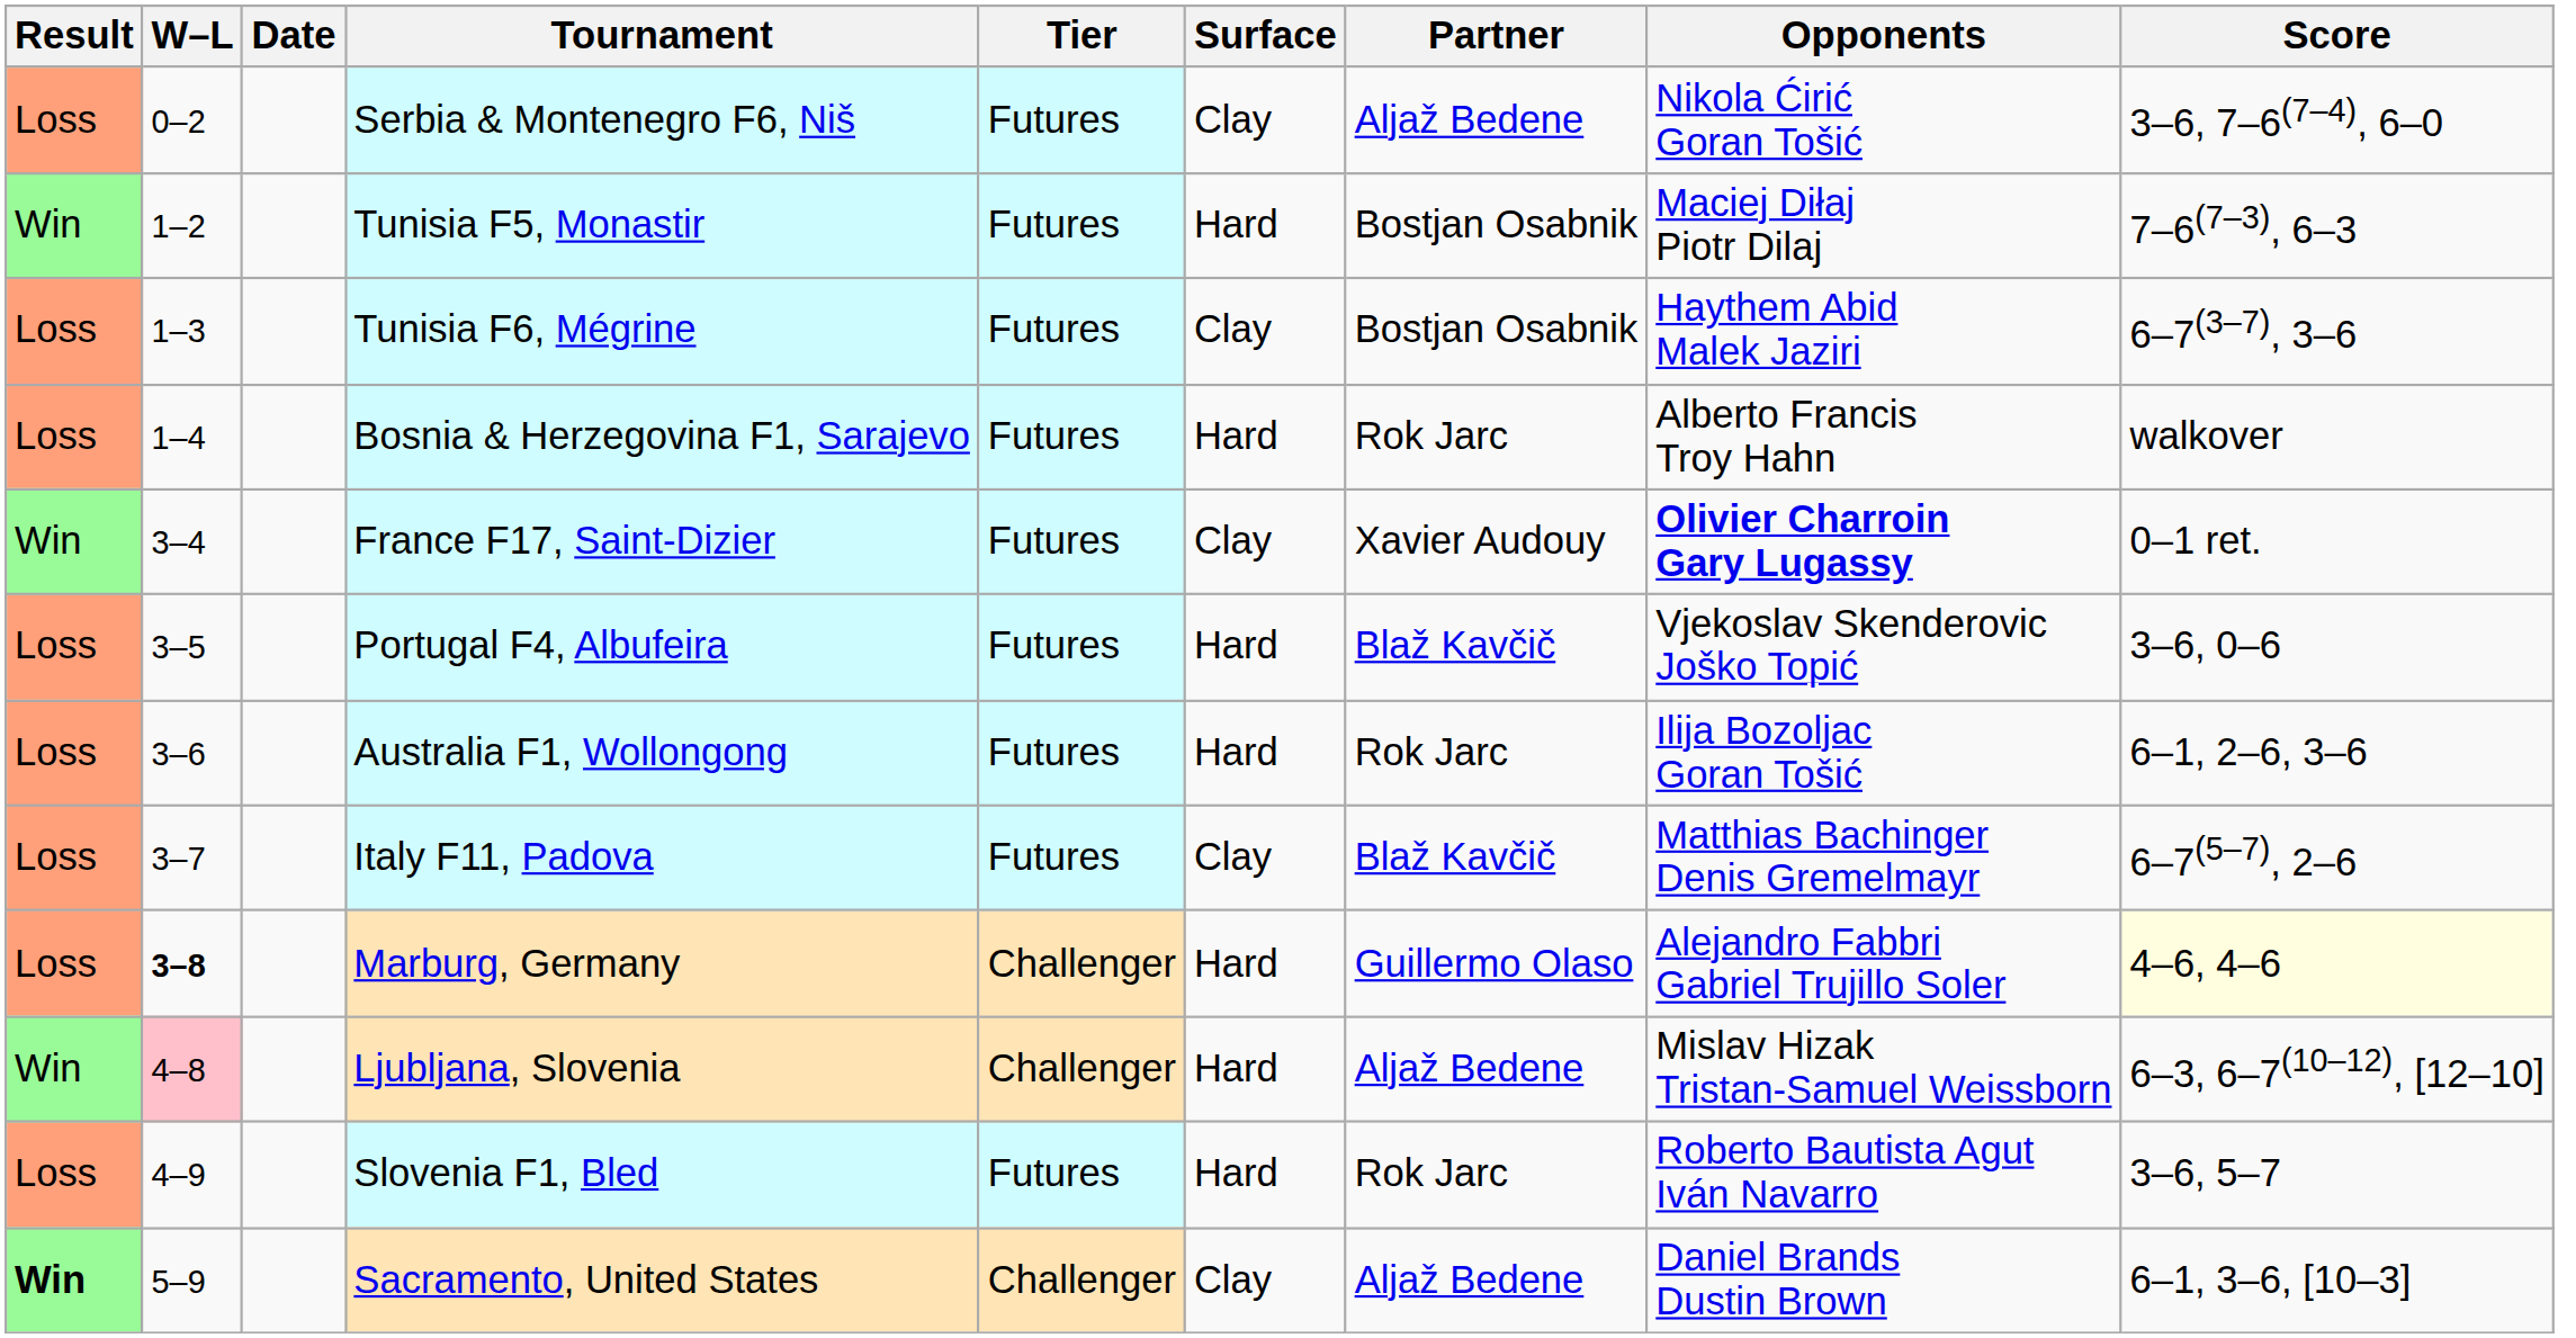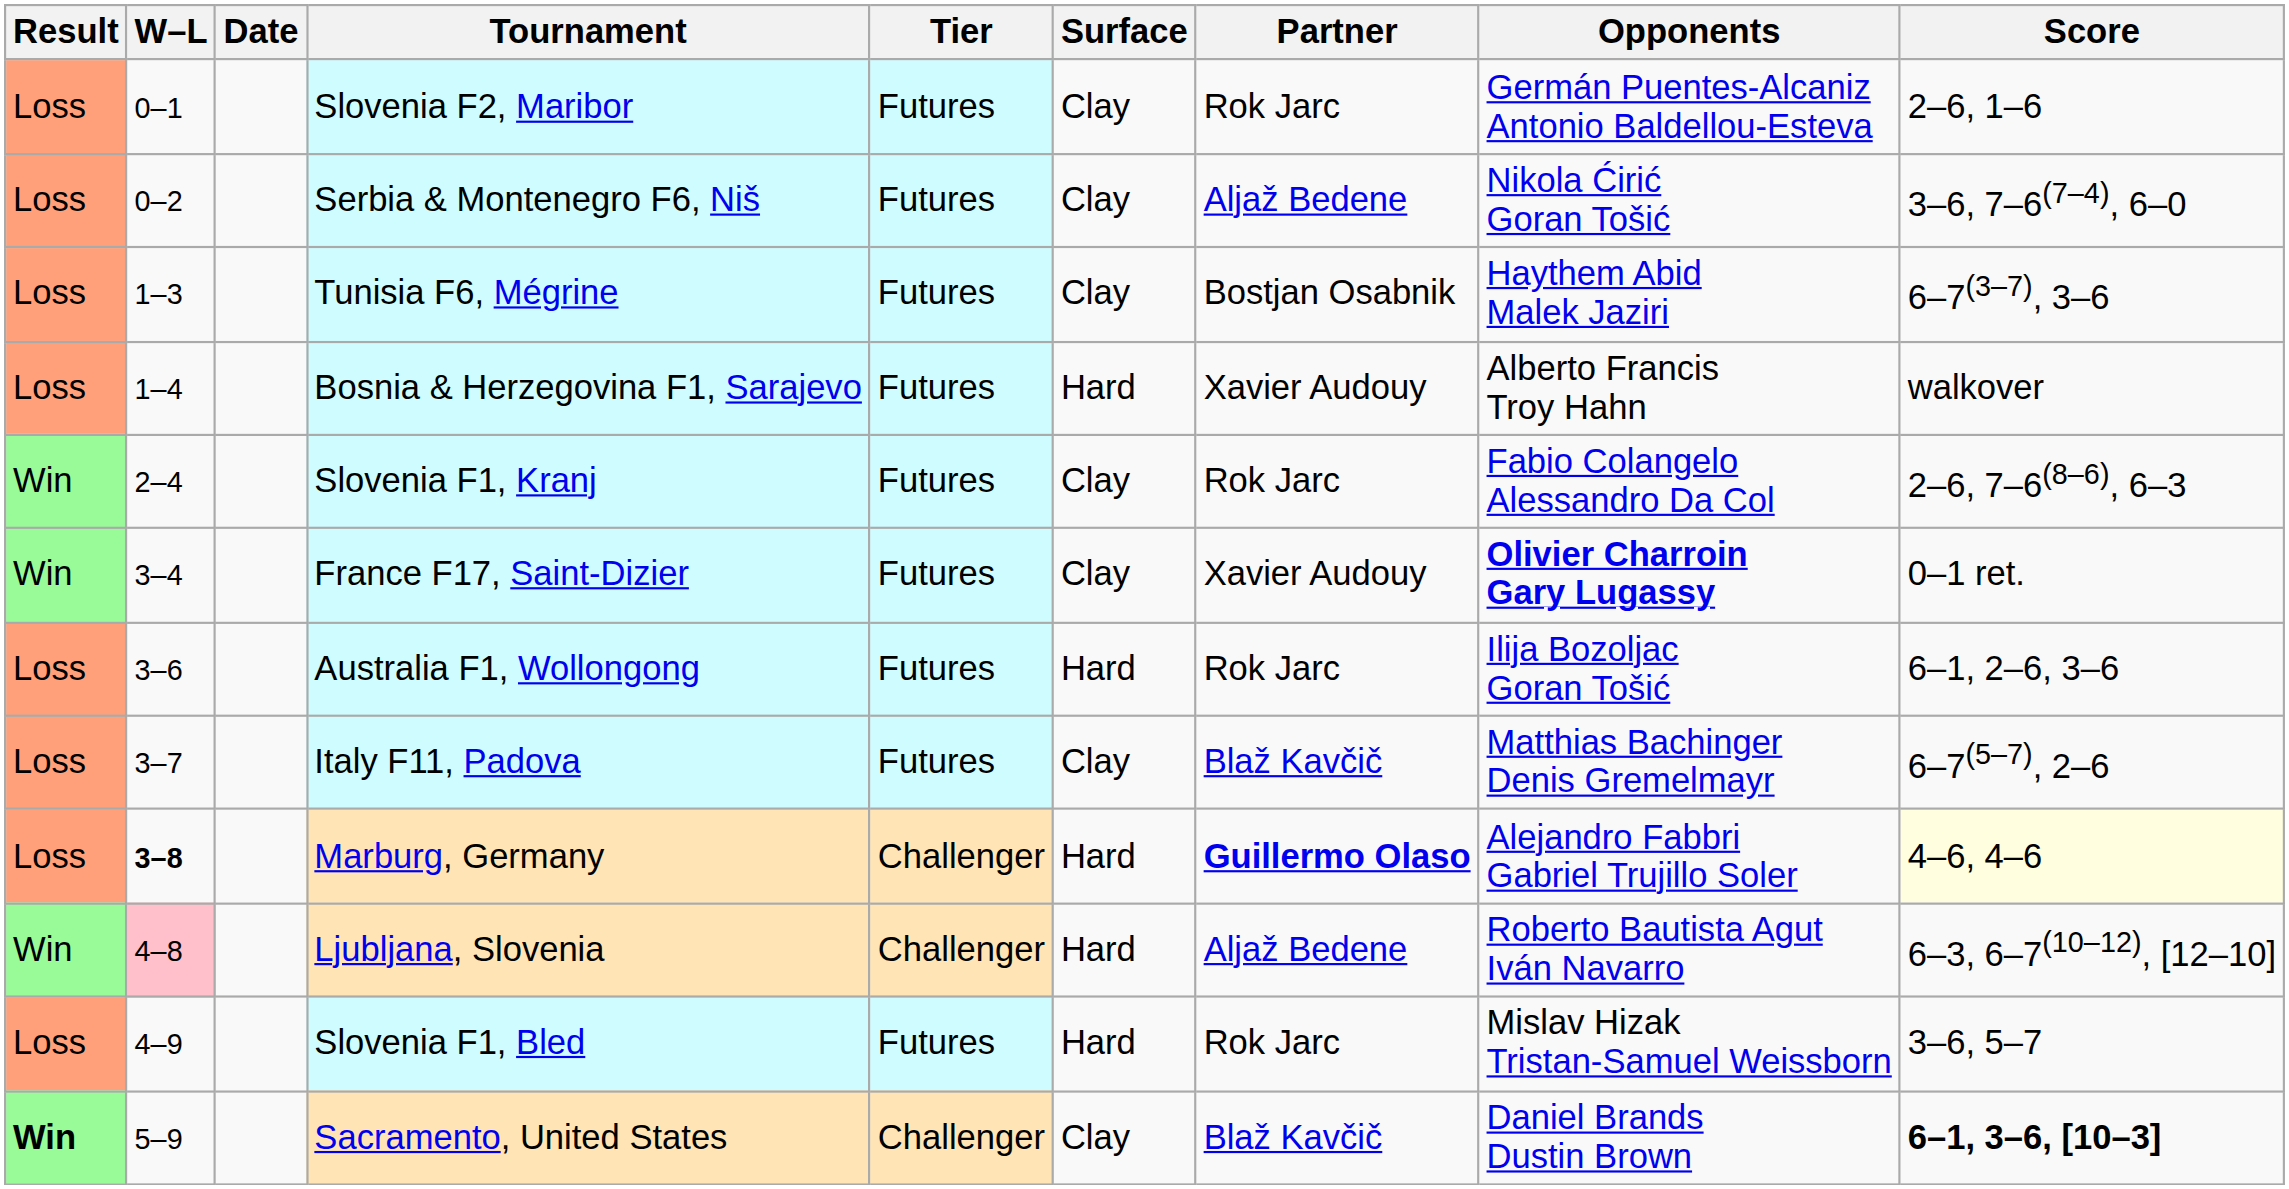+ row: Loss | 0–1 | Slovenia F2, Maribor | Futures | Clay | Rok Jarc | Germán Puentes-Alcaniz Antonio Baldellou-Esteva | 2–6, 1–6
- row: Win | 1–2 | Tunisia F5, Monastir | Futures | Hard | Bostjan Osabnik | Maciej Diłaj Piotr Dilaj | 7–6(7–3), 6–3
Bosnia & Herzegovina F1, Sarajevo | Partner: Rok Jarc -> Xavier Audouy
+ row: Win | 2–4 | Slovenia F1, Kranj | Futures | Clay | Rok Jarc | Fabio Colangelo Alessandro Da Col | 2–6, 7–6(8–6), 6–3
- row: Loss | 3–5 | Portugal F4, Albufeira | Futures | Hard | Blaž Kavčič | Vjekoslav Skenderovic Joško Topić | 3–6, 0–6
Marburg, Germany | Partner: normal -> bold
Ljubljana, Slovenia | Opponents: Mislav Hizak Tristan-Samuel Weissborn -> Roberto Bautista Agut Iván Navarro
Slovenia F1, Bled | Opponents: Roberto Bautista Agut Iván Navarro -> Mislav Hizak Tristan-Samuel Weissborn
Sacramento, United States | Partner: Aljaž Bedene -> Blaž Kavčič
Sacramento, United States | Score: normal -> bold
